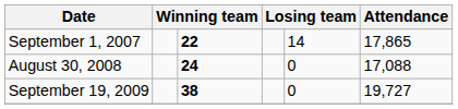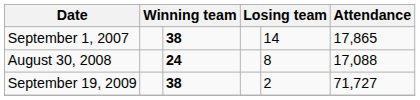September 1, 2007 | column 3: 22 -> 38
August 30, 2008 | column 5: 0 -> 8
September 19, 2009 | column 5: 0 -> 2
September 19, 2009 | Attendance: 19,727 -> 71,727
